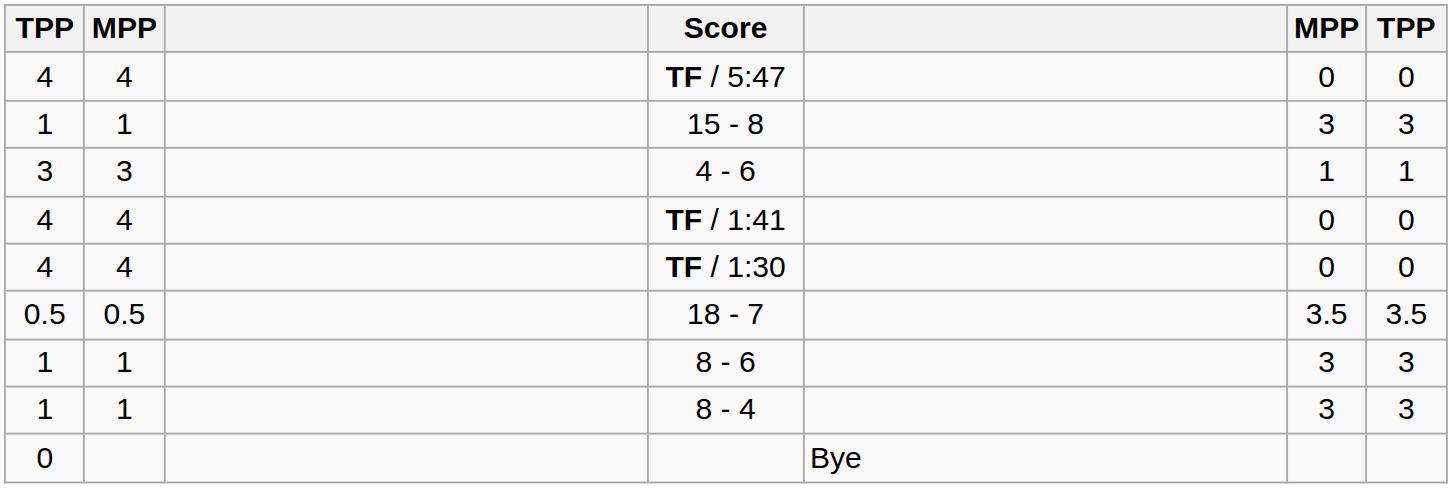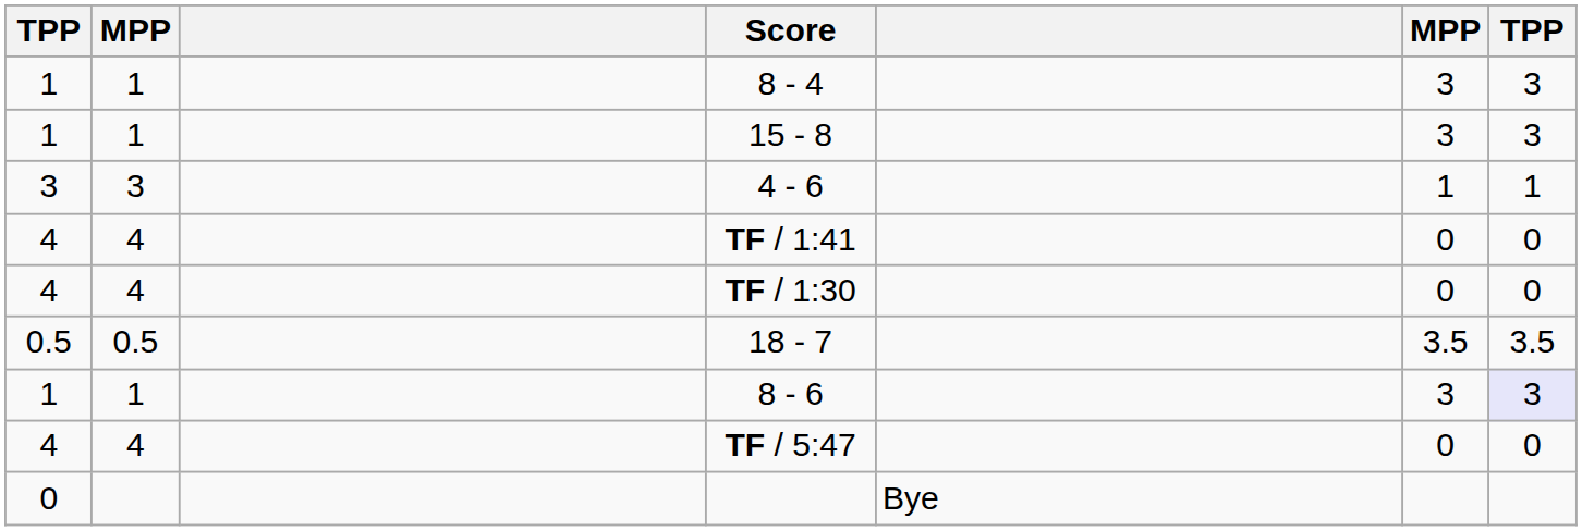rows swapped: TF / 5:47 <-> 8 - 4
8 - 6 | column 7: no background -> lavender background
